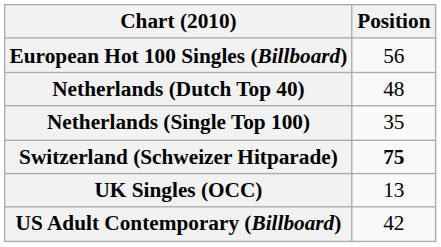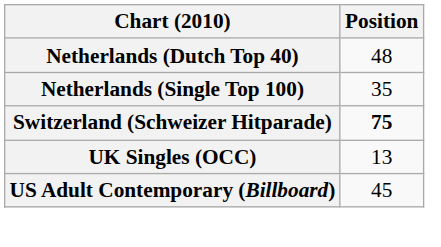- row: European Hot 100 Singles (Billboard) | 56
US Adult Contemporary (Billboard) | Position: 42 -> 45
